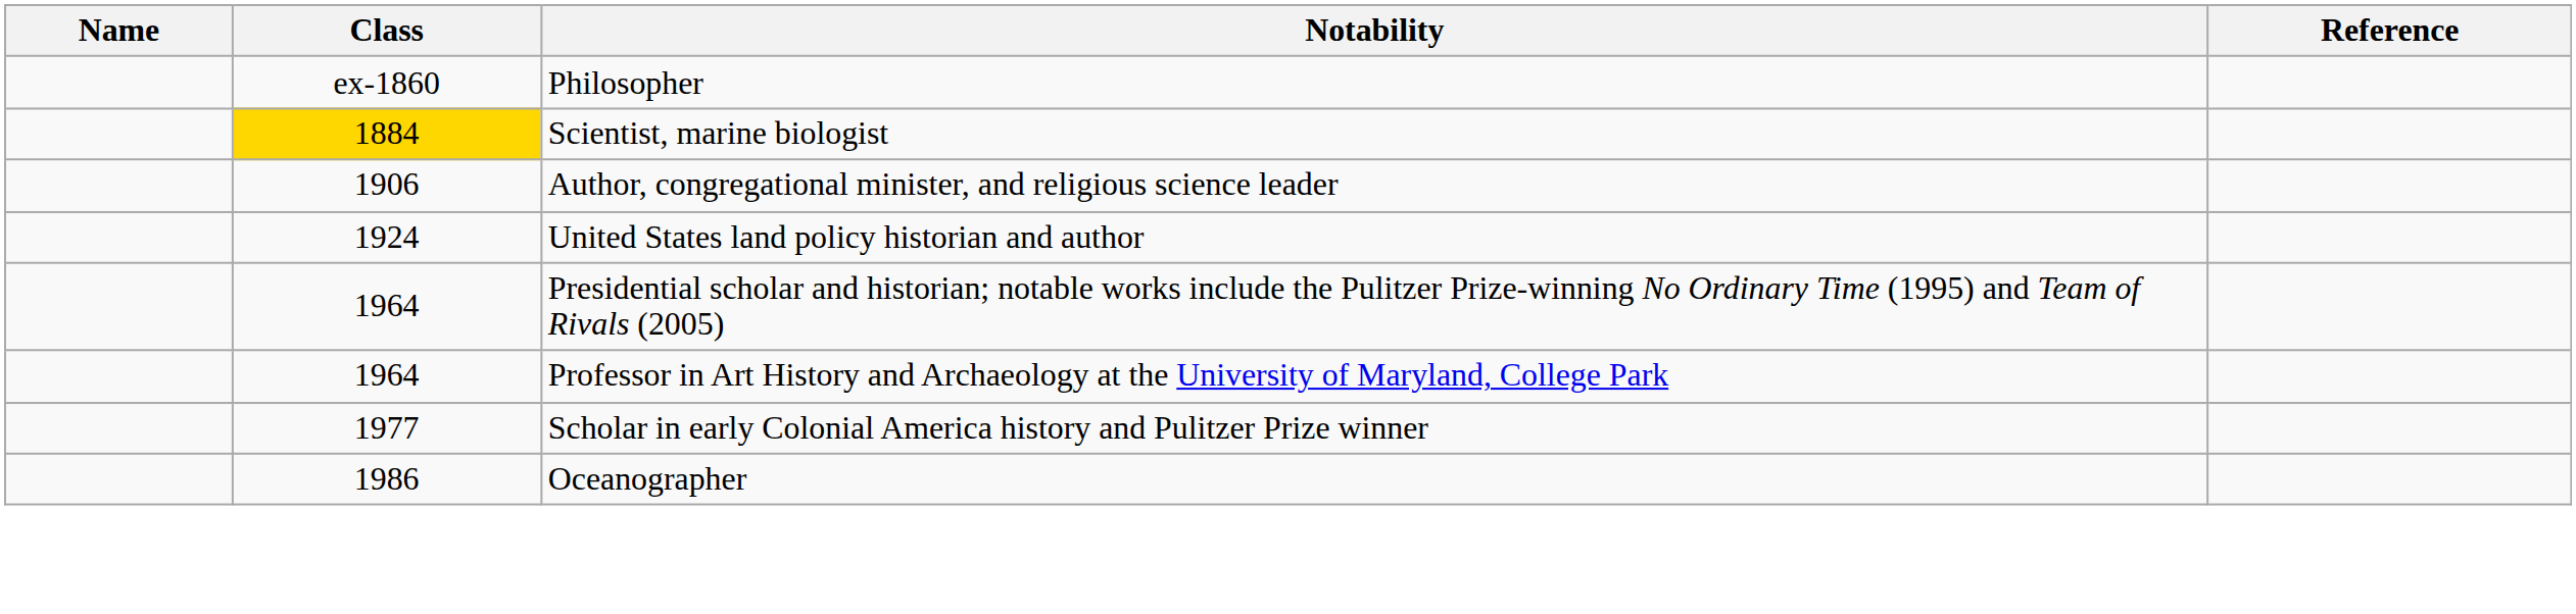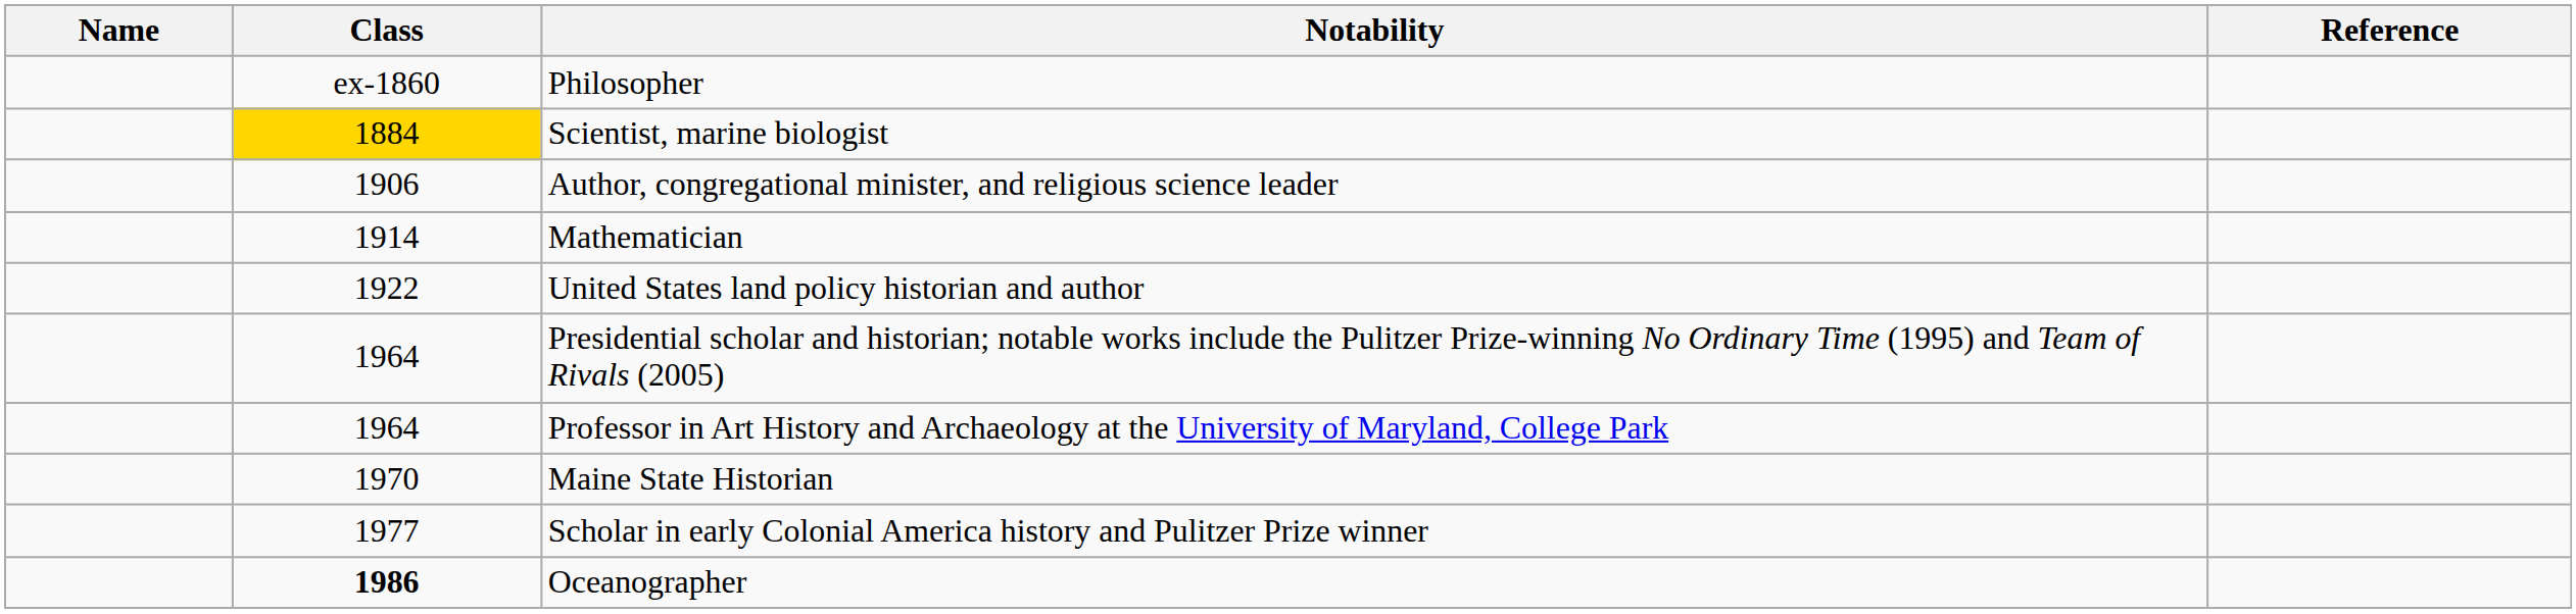+ row: 1914 | Mathematician
United States land policy historian and author | Class: 1924 -> 1922
+ row: 1970 | Maine State Historian
Oceanographer | Class: normal -> bold
